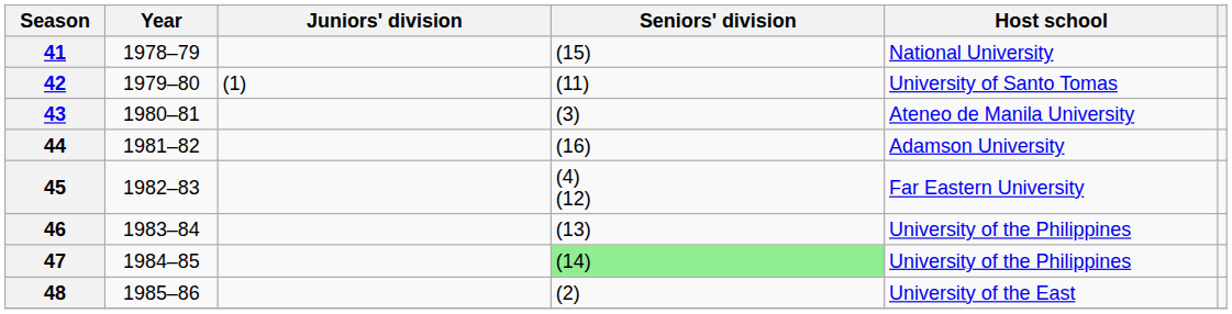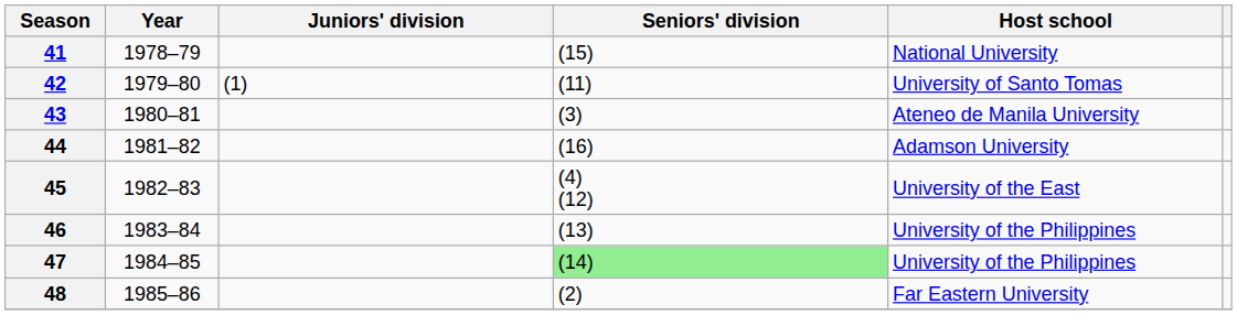45 | Host school: Far Eastern University -> University of the East
48 | Host school: University of the East -> Far Eastern University
